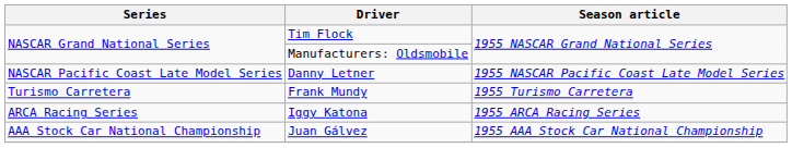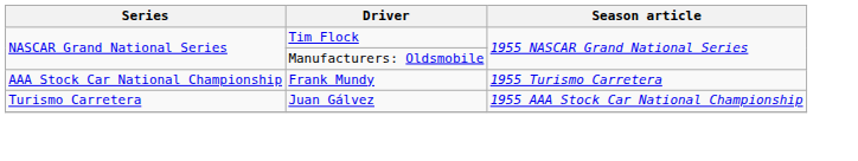- row: NASCAR Pacific Coast Late Model Series | Danny Letner | 1955 NASCAR Pacific Coast Late Model Series
Frank Mundy | Series: Turismo Carretera -> AAA Stock Car National Championship
- row: ARCA Racing Series | Iggy Katona | 1955 ARCA Racing Series
Juan Gálvez | Series: AAA Stock Car National Championship -> Turismo Carretera
